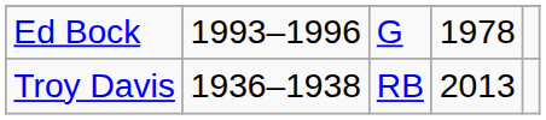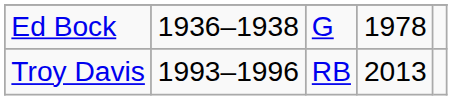Ed Bock | column 2: 1993–1996 -> 1936–1938
Troy Davis | column 2: 1936–1938 -> 1993–1996
